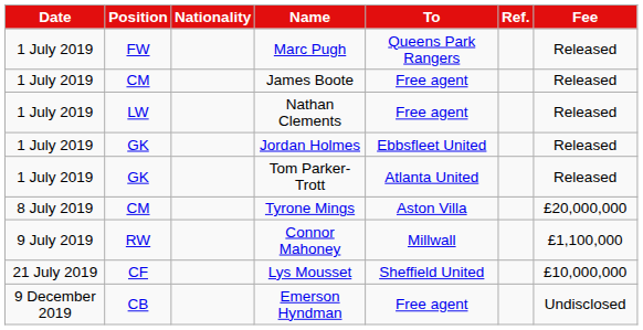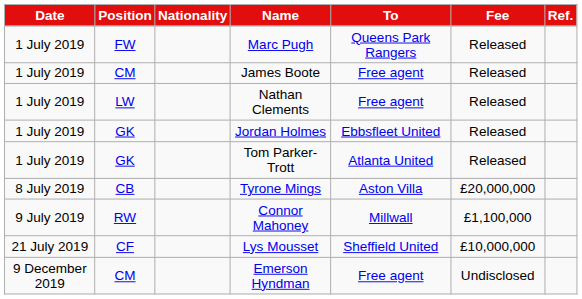columns swapped: Fee <-> Ref.
Tyrone Mings | Position: CM -> CB
Emerson Hyndman | Position: CB -> CM
